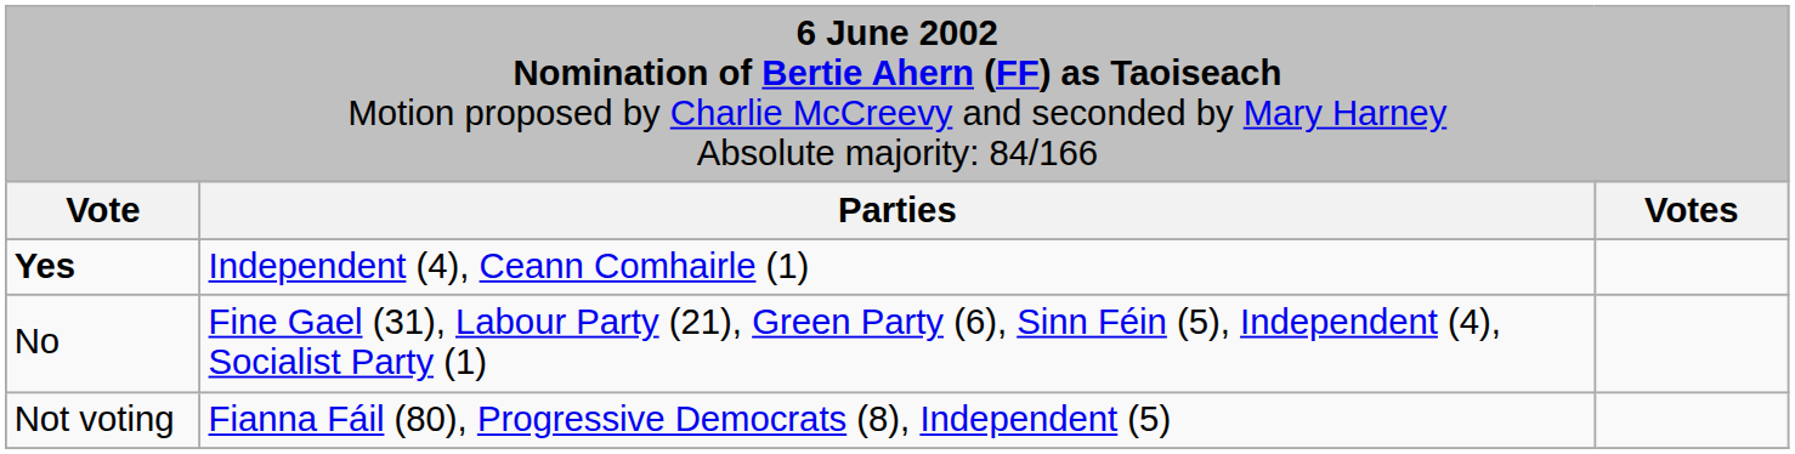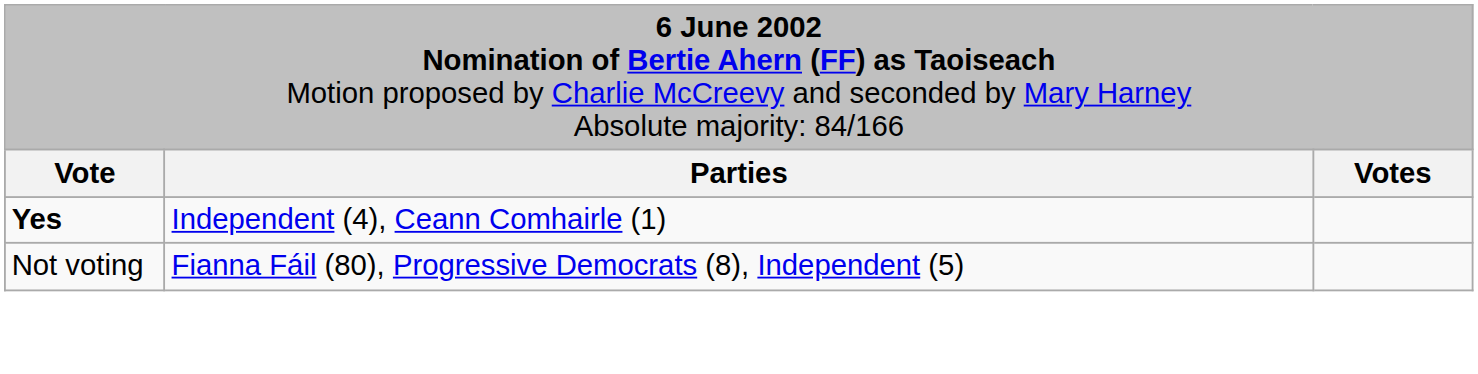- row: No | Fine Gael (31), Labour Party (21), Green Party (6), Sinn Féin (5), Independent (4), Socialist Party (1)
